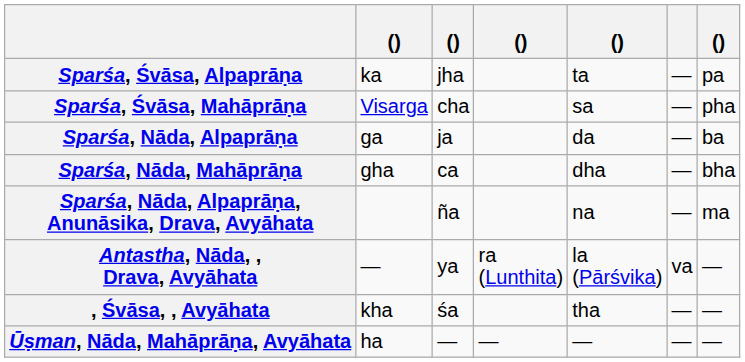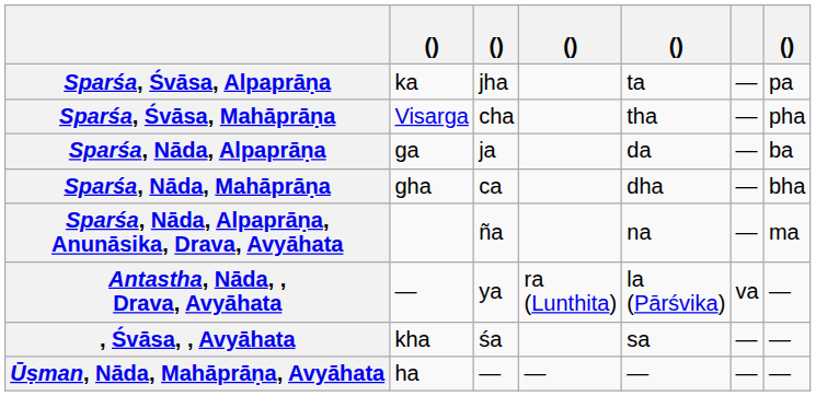Sparśa, Śvāsa, Mahāprāṇa | column 5: sa -> tha
, Śvāsa, , Avyāhata | column 5: tha -> sa
